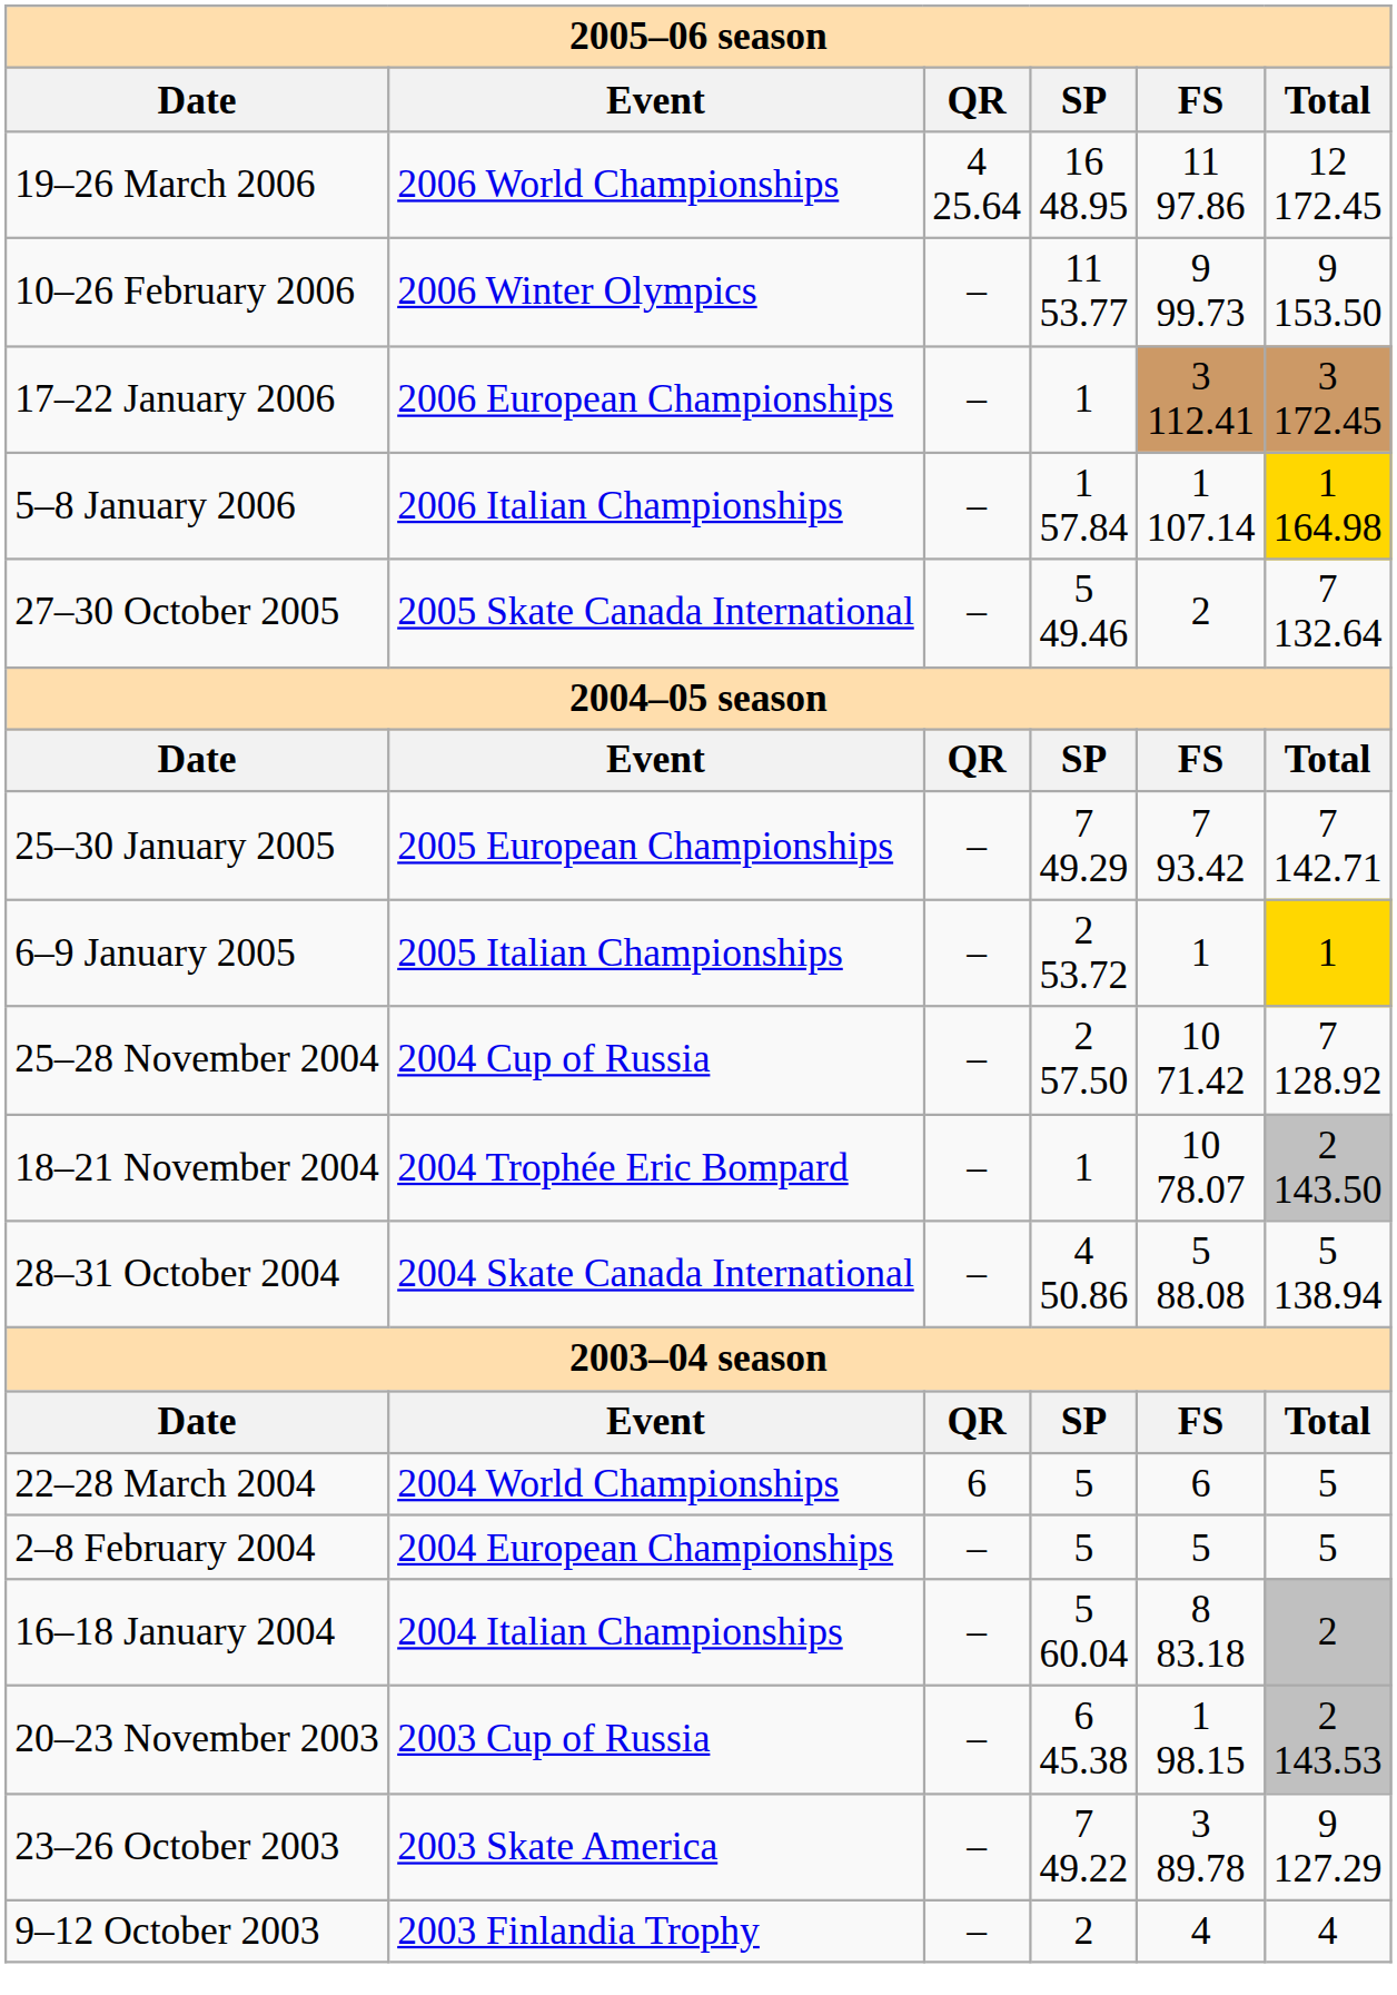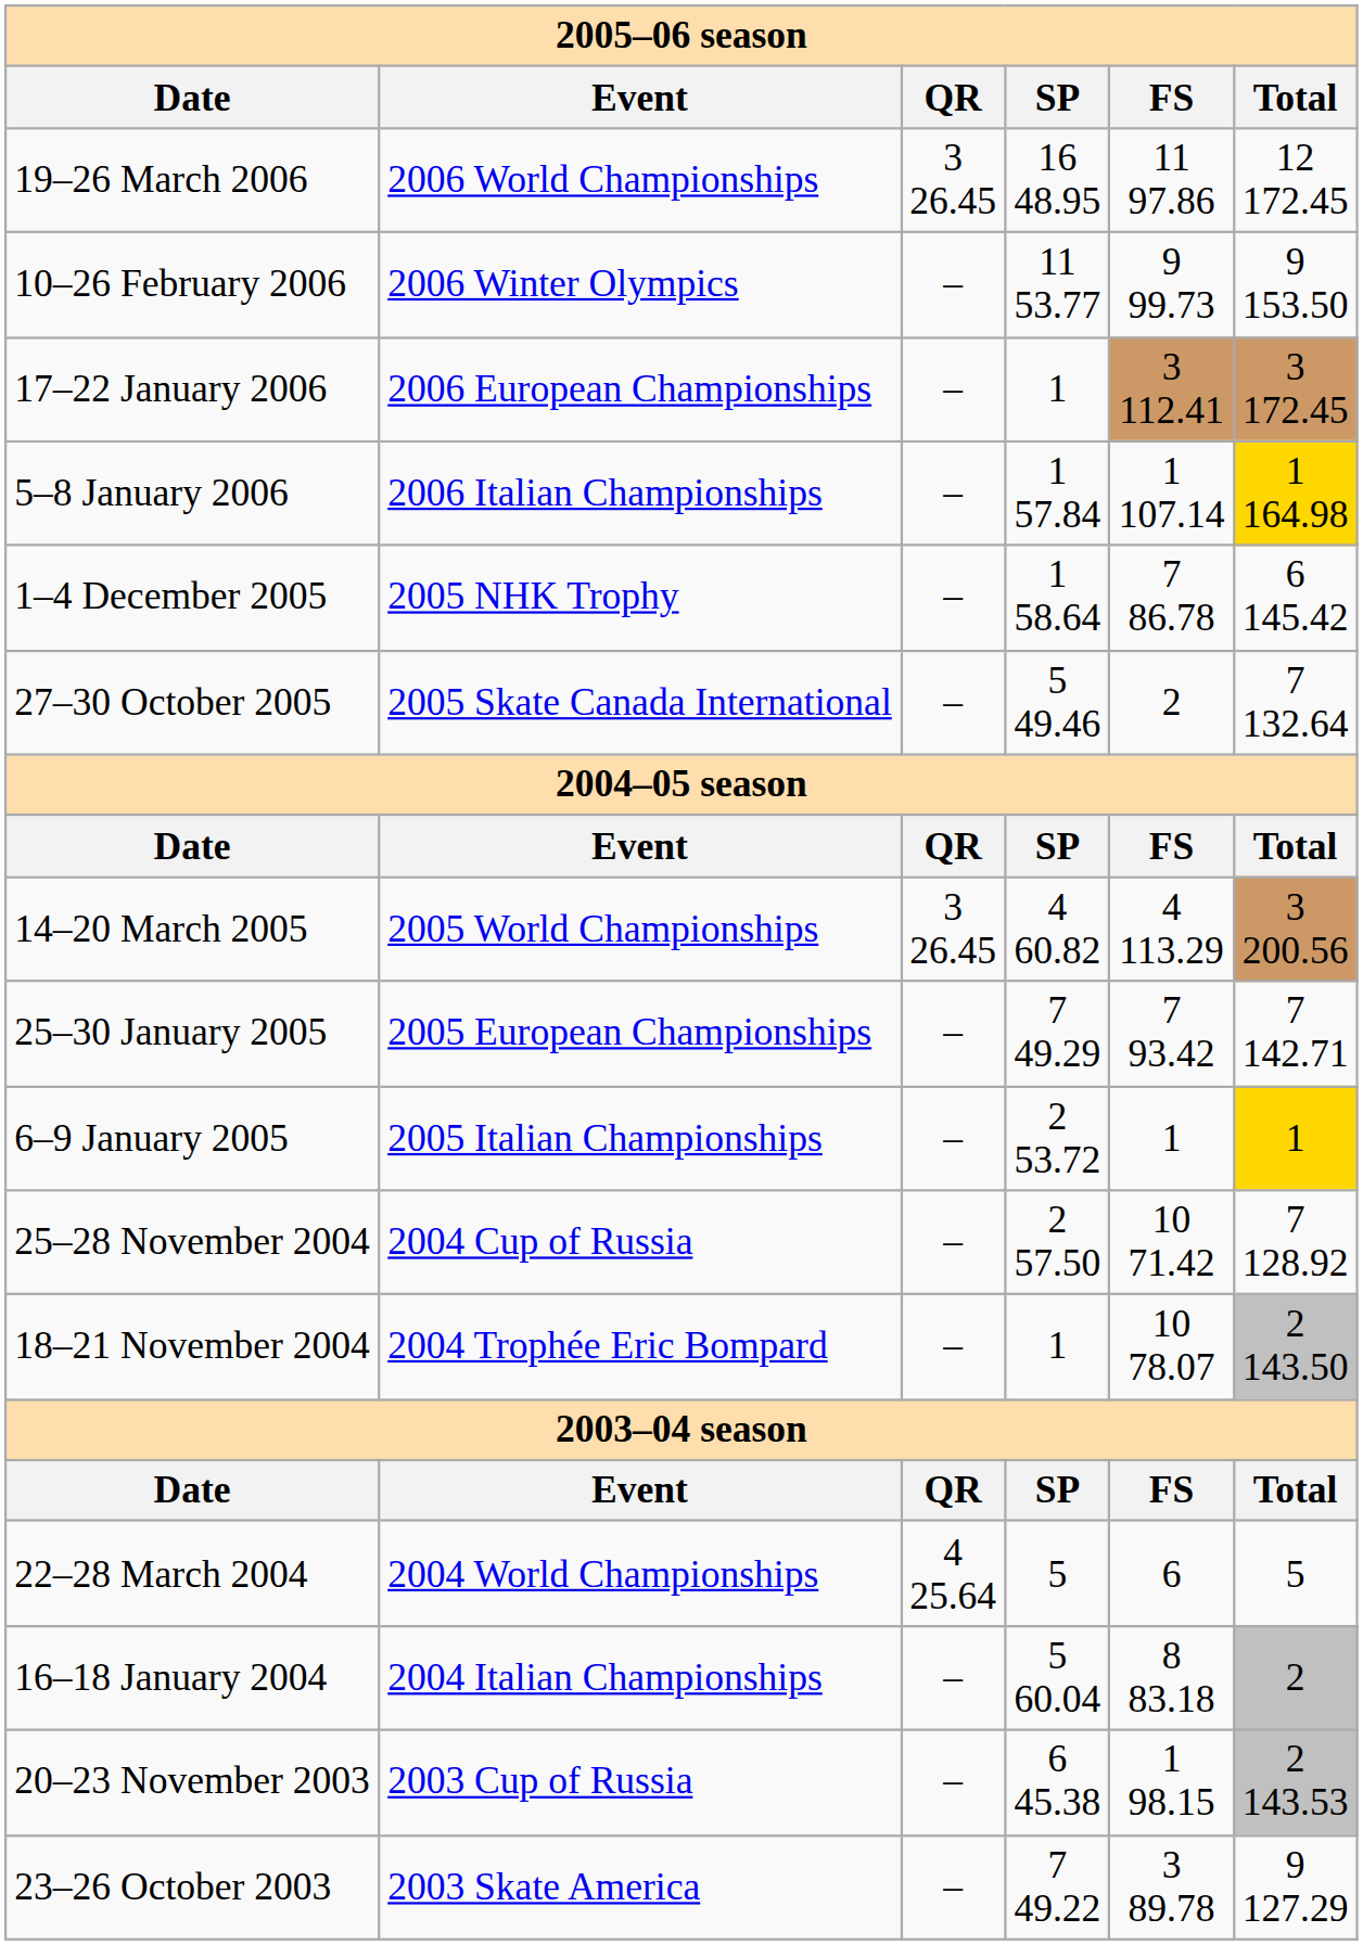19–26 March 2006 | QR: 4 25.64 -> 3 26.45
+ row: 1–4 December 2005 | 2005 NHK Trophy | – | 1 58.64 | 7 86.78 | 6 145.42
+ row: 14–20 March 2005 | 2005 World Championships | 3 26.45 | 4 60.82 | 4 113.29 | 3 200.56
- row: 28–31 October 2004 | 2004 Skate Canada International | – | 4 50.86 | 5 88.08 | 5 138.94
22–28 March 2004 | QR: 6 -> 4 25.64
- row: 2–8 February 2004 | 2004 European Championships | – | 5 | 5 | 5
- row: 9–12 October 2003 | 2003 Finlandia Trophy | – | 2 | 4 | 4
